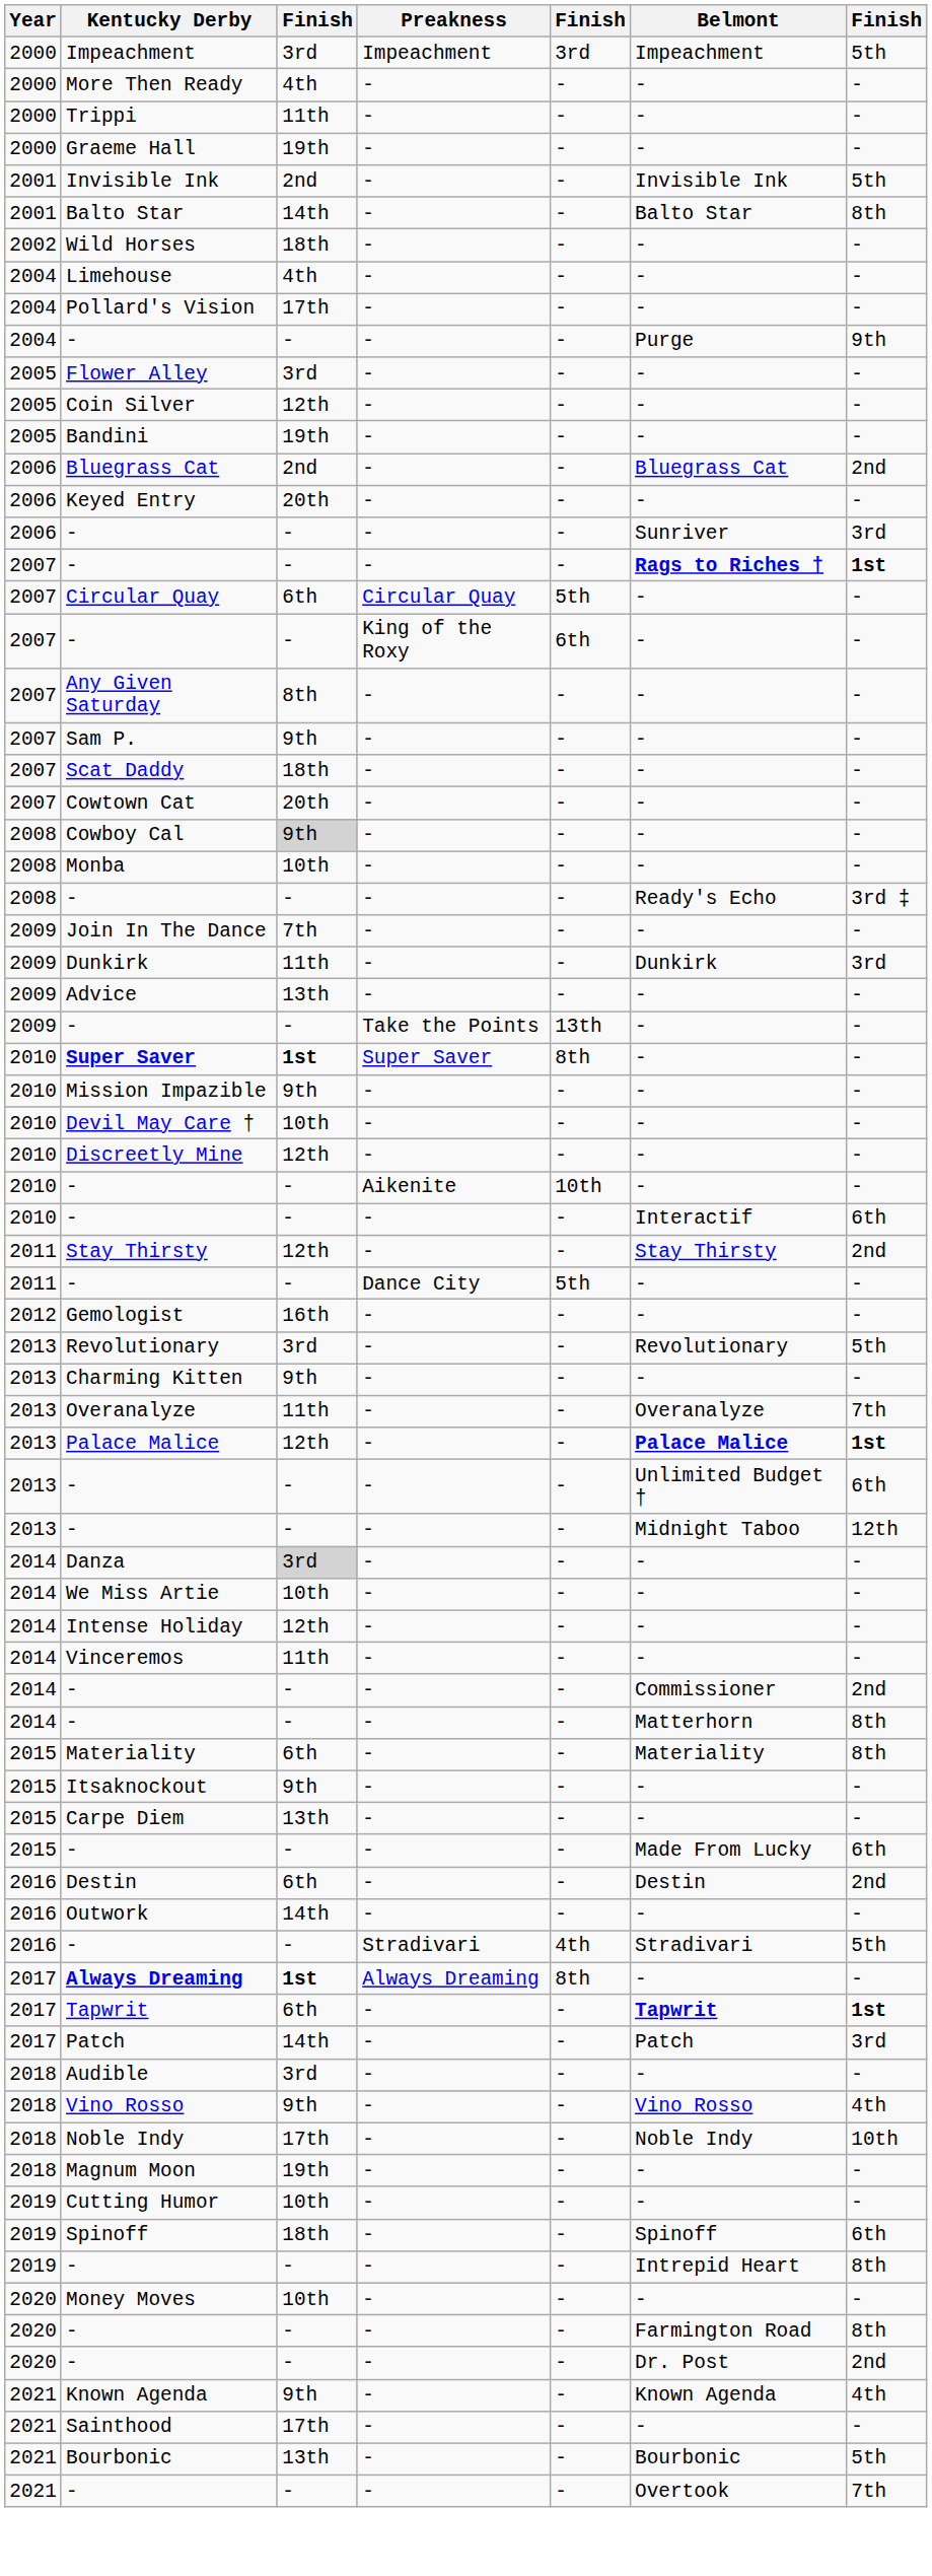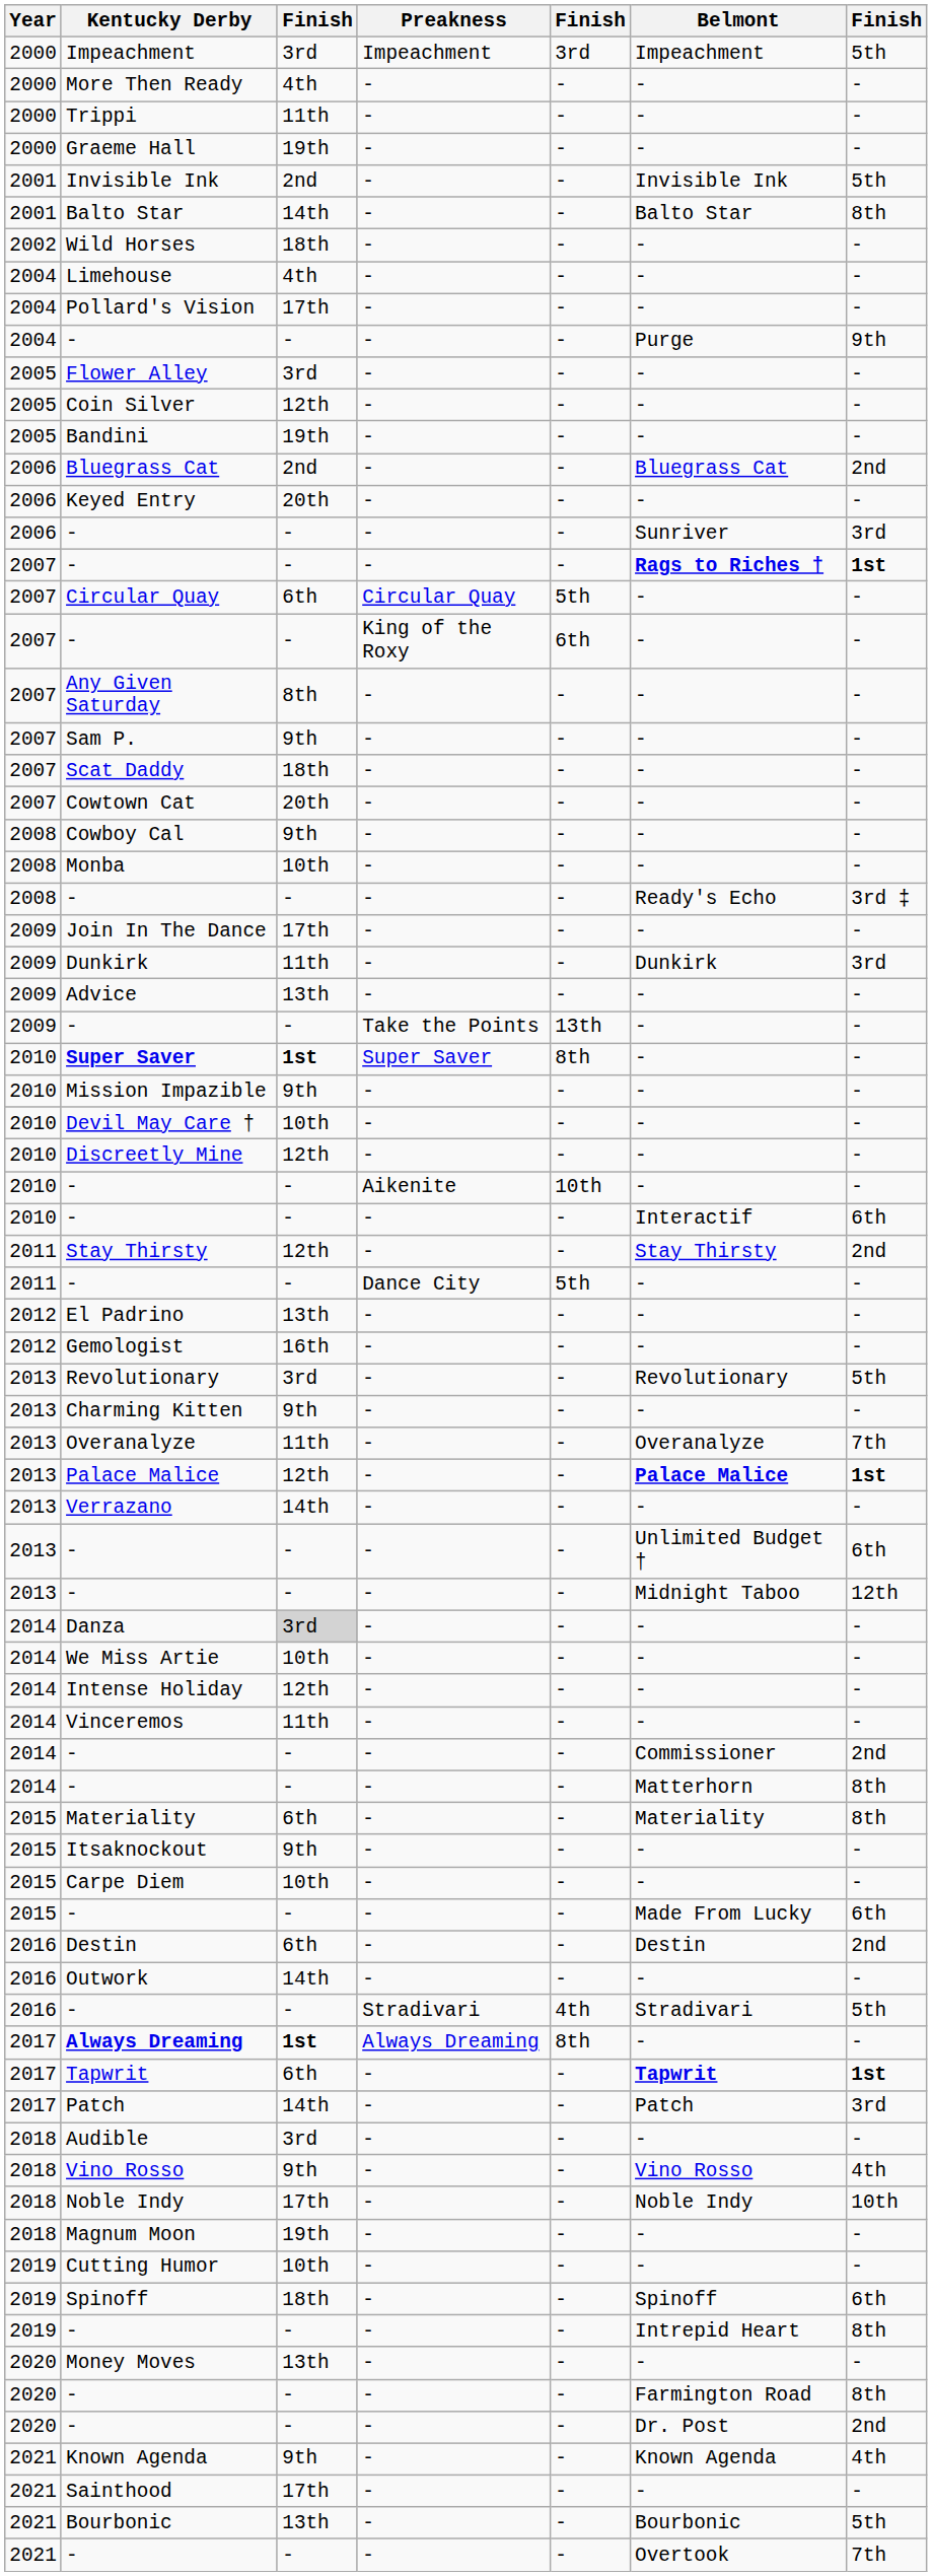Cowboy Cal | column 3: lightgrey background -> no background
Join In The Dance | column 3: 7th -> 17th
+ row: 2012 | El Padrino | 13th | - | - | - | -
+ row: 2013 | Verrazano | 14th | - | - | - | -
Carpe Diem | column 3: 13th -> 10th
Money Moves | column 3: 10th -> 13th
